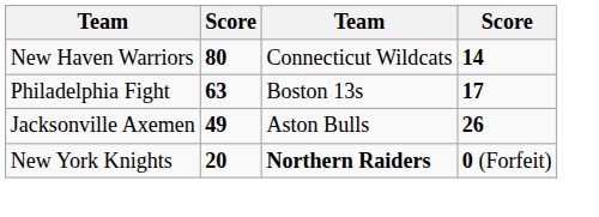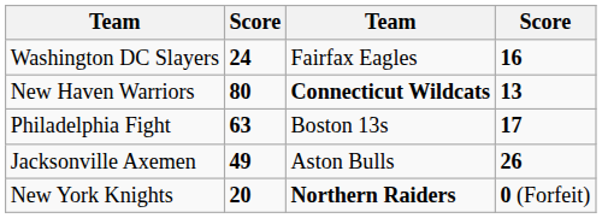+ row: Washington DC Slayers | 24 | Fairfax Eagles | 16
New Haven Warriors | column 3: normal -> bold
New Haven Warriors | column 4: 14 -> 13
